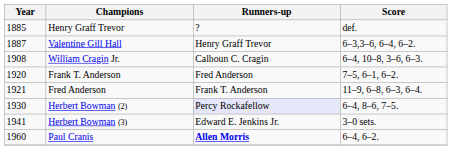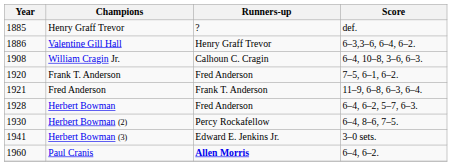Valentine Gill Hall | Year: 1887 -> 1886
+ row: 1928 | Herbert Bowman | Fred Anderson | 6–4, 6–2, 5–7, 6–3.
Herbert Bowman (2) | Runners-up: lavender background -> no background
